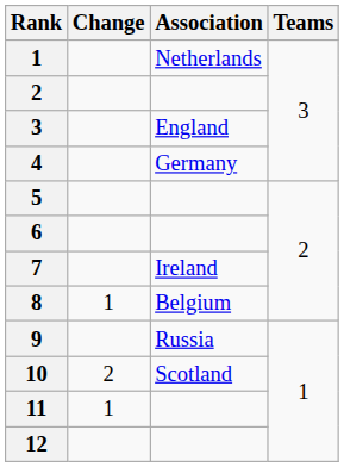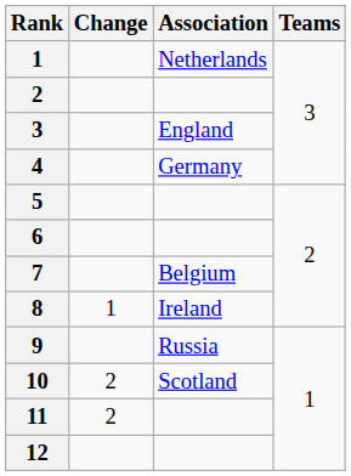7 | Association: Ireland -> Belgium
8 | Association: Belgium -> Ireland
11 | Change: 1 -> 2
